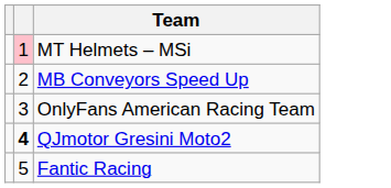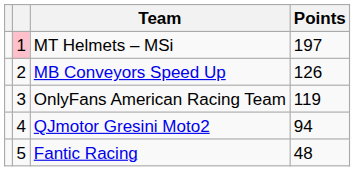+ column: Points | 197 | 126 | 119 | 94 | 48
QJmotor Gresini Moto2 | column 2: bold -> normal
